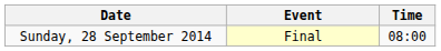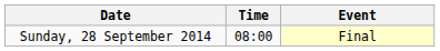columns swapped: Time <-> Event
